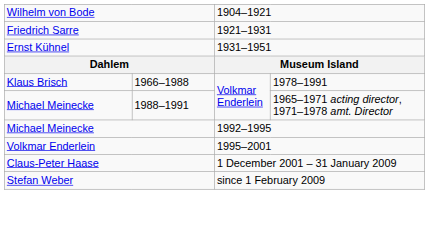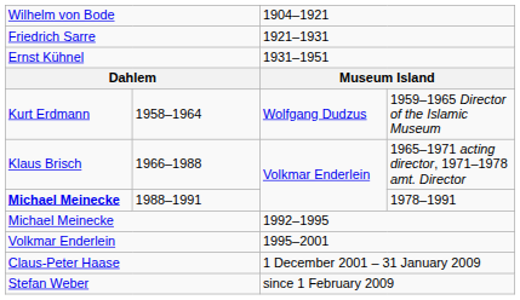+ row: Kurt Erdmann | 1958–1964 | Wolfgang Dudzus | 1959–1965 Director of the Islamic Museum
1966–1988 | column 4: 1978–1991 -> 1965–1971 acting director, 1971–1978 amt. Director
1988–1991 | column 1: normal -> bold
1988–1991 | column 4: 1965–1971 acting director, 1971–1978 amt. Director -> 1978–1991
